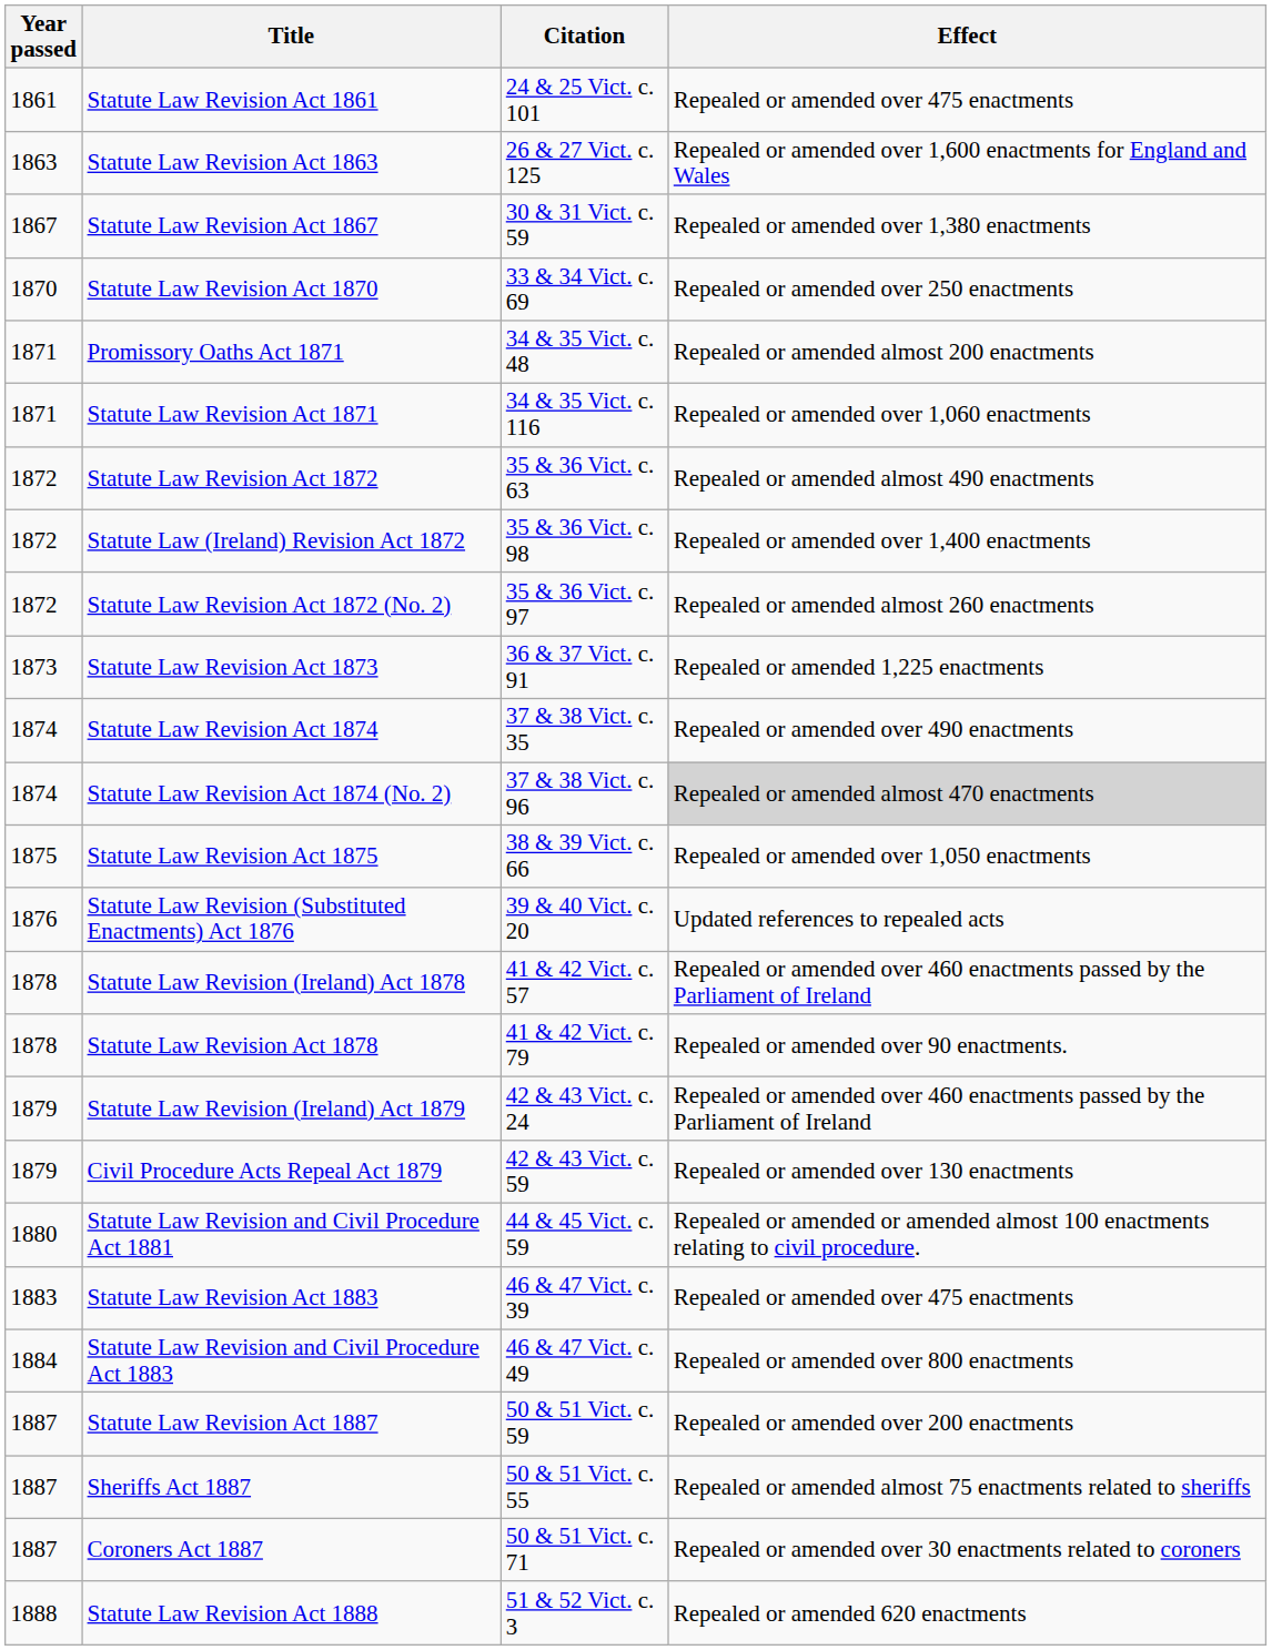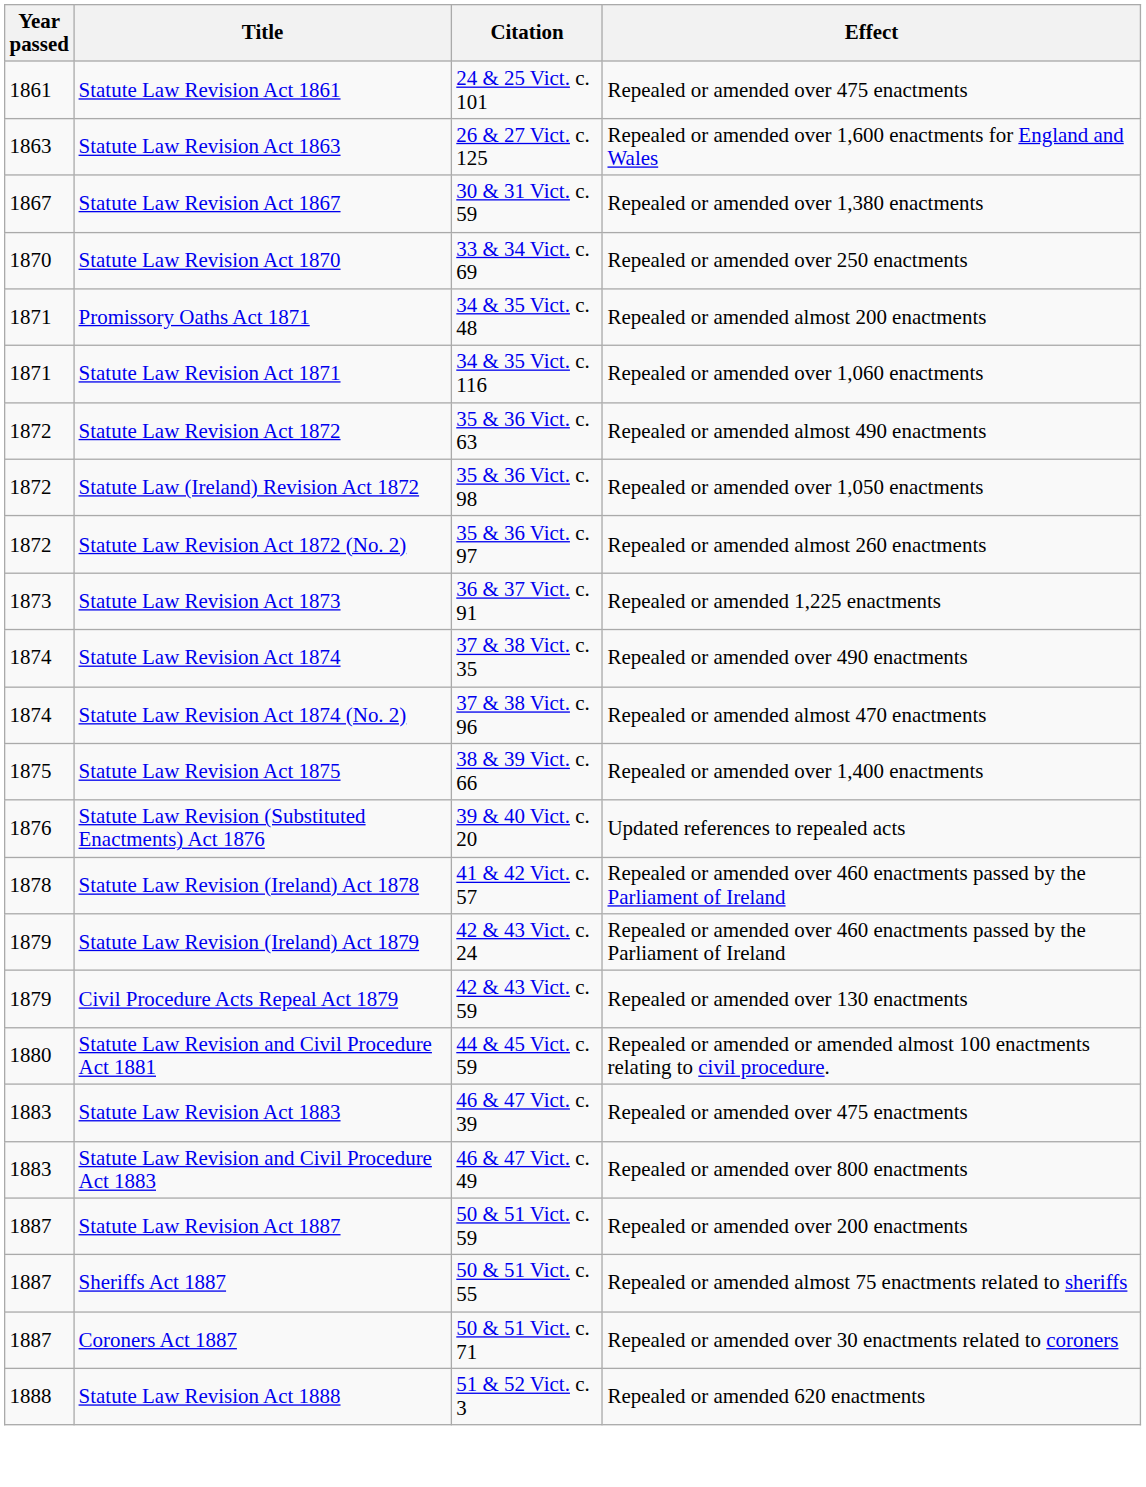Statute Law (Ireland) Revision Act 1872 | Effect: Repealed or amended over 1,400 enactments -> Repealed or amended over 1,050 enactments
Statute Law Revision Act 1874 (No. 2) | Effect: lightgrey background -> no background
Statute Law Revision Act 1875 | Effect: Repealed or amended over 1,050 enactments -> Repealed or amended over 1,400 enactments
- row: 1878 | Statute Law Revision Act 1878 | 41 & 42 Vict. c. 79 | Repealed or amended over 90 enactments.
Statute Law Revision and Civil Procedure Act 1883 | Year passed: 1884 -> 1883
